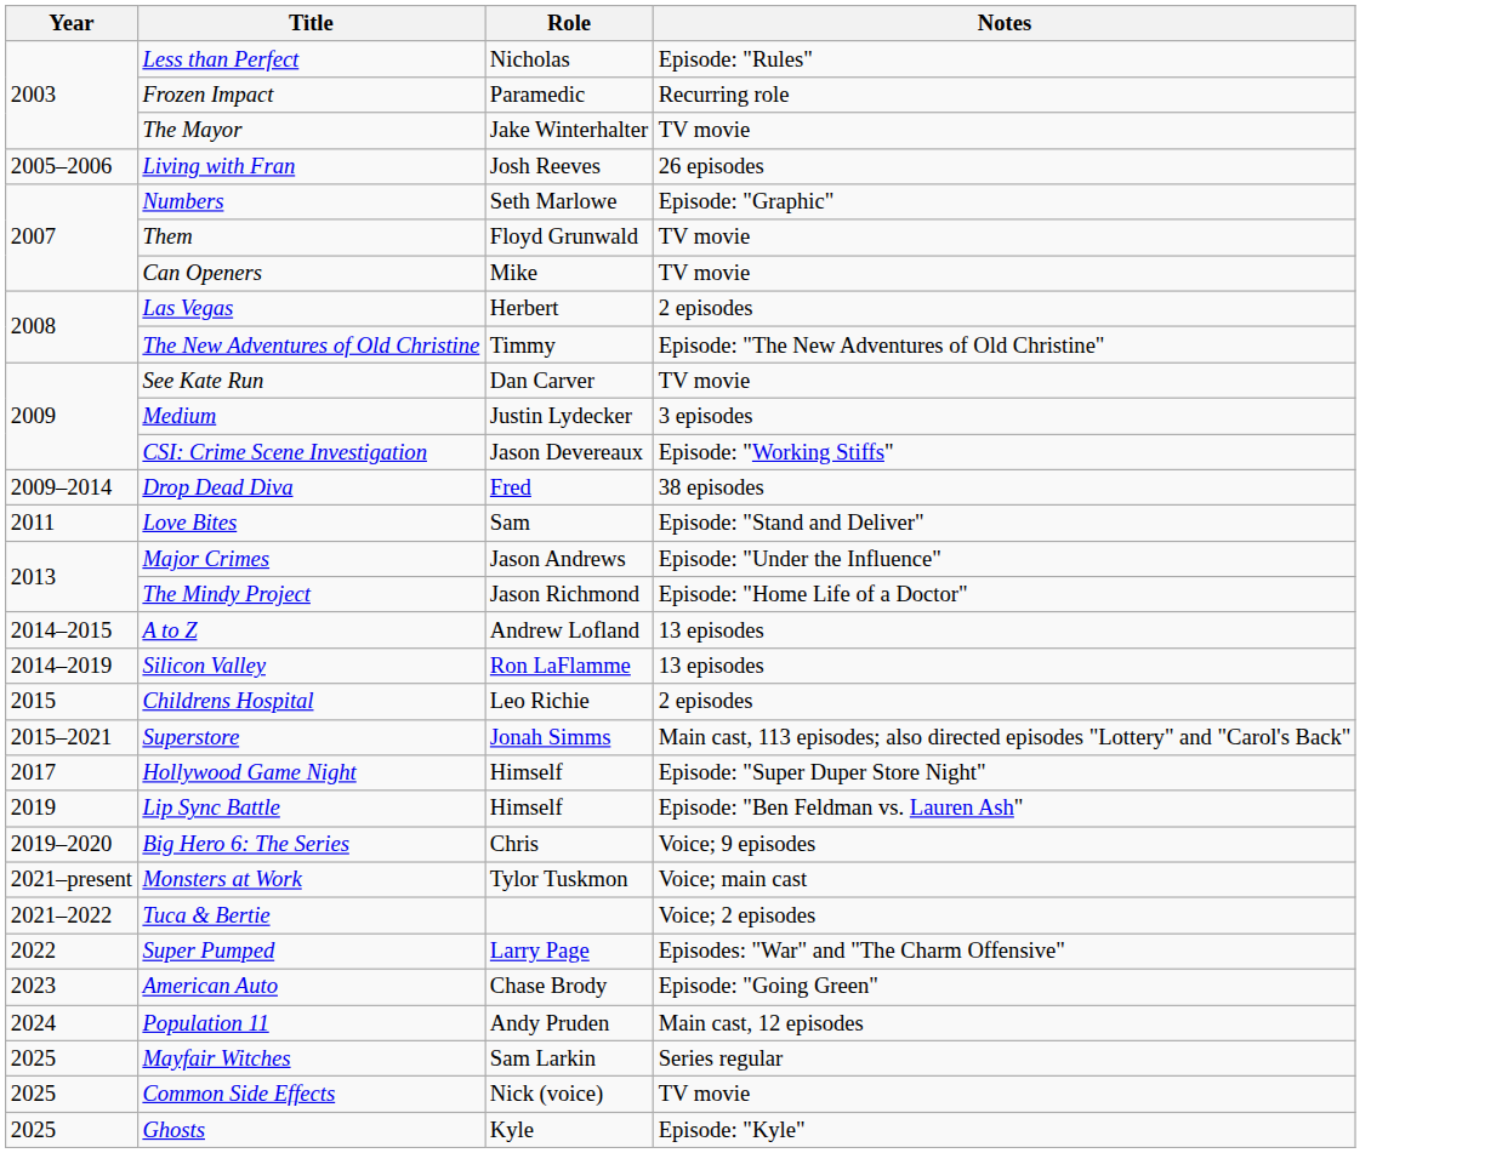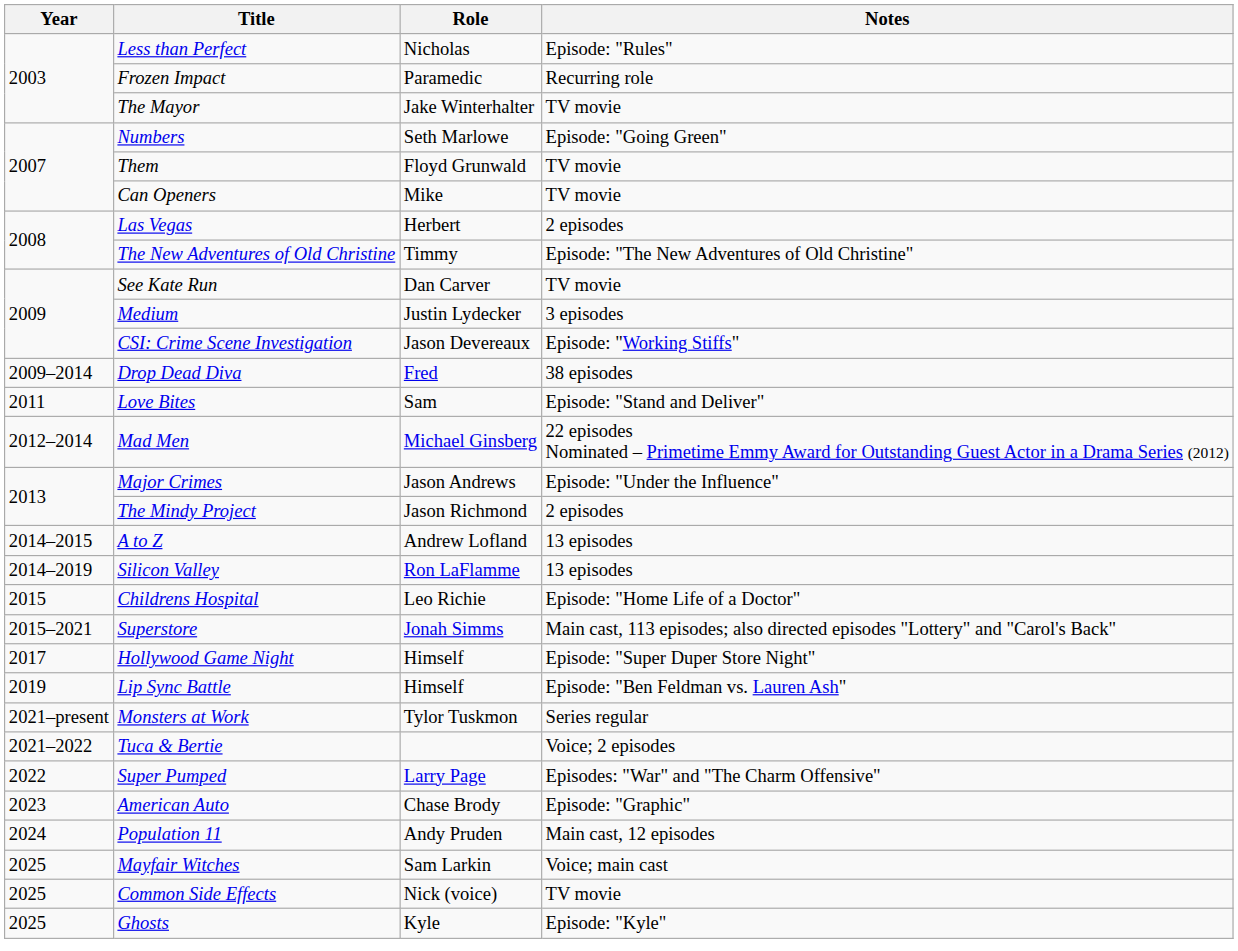- row: 2005–2006 | Living with Fran | Josh Reeves | 26 episodes
Numbers | Notes: Episode: "Graphic" -> Episode: "Going Green"
+ row: 2012–2014 | Mad Men | Michael Ginsberg | 22 episodes Nominated – Primetime Emmy Award for Outstanding Guest Actor in a Drama Series (2012)
The Mindy Project | Notes: Episode: "Home Life of a Doctor" -> 2 episodes
Childrens Hospital | Notes: 2 episodes -> Episode: "Home Life of a Doctor"
- row: 2019–2020 | Big Hero 6: The Series | Chris | Voice; 9 episodes
Monsters at Work | Notes: Voice; main cast -> Series regular
American Auto | Notes: Episode: "Going Green" -> Episode: "Graphic"
Mayfair Witches | Notes: Series regular -> Voice; main cast
